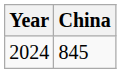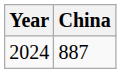2024 | China: 845 -> 887
